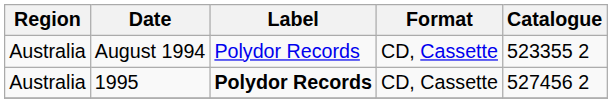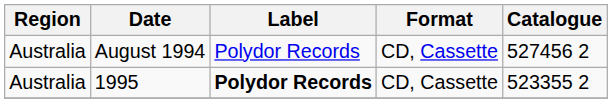August 1994 | Catalogue: 523355 2 -> 527456 2
1995 | Catalogue: 527456 2 -> 523355 2
